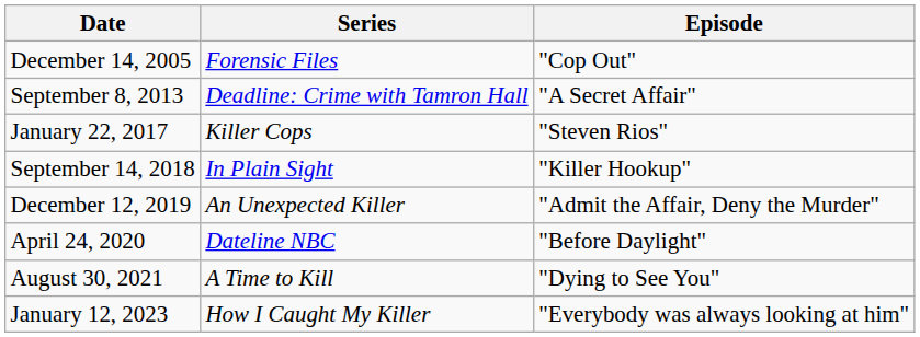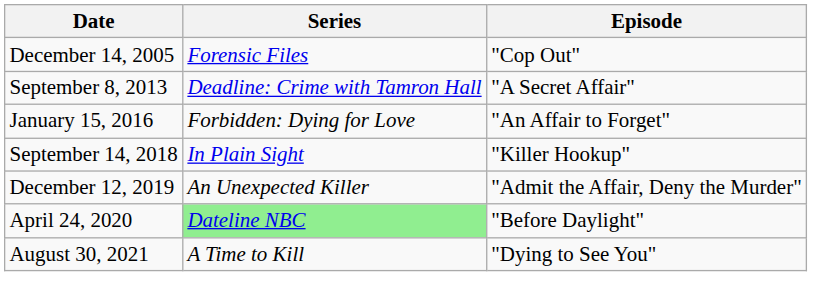+ row: January 15, 2016 | Forbidden: Dying for Love | "An Affair to Forget"
- row: January 22, 2017 | Killer Cops | "Steven Rios"
April 24, 2020 | Series: no background -> lightgreen background
- row: January 12, 2023 | How I Caught My Killer | "Everybody was always looking at him"
